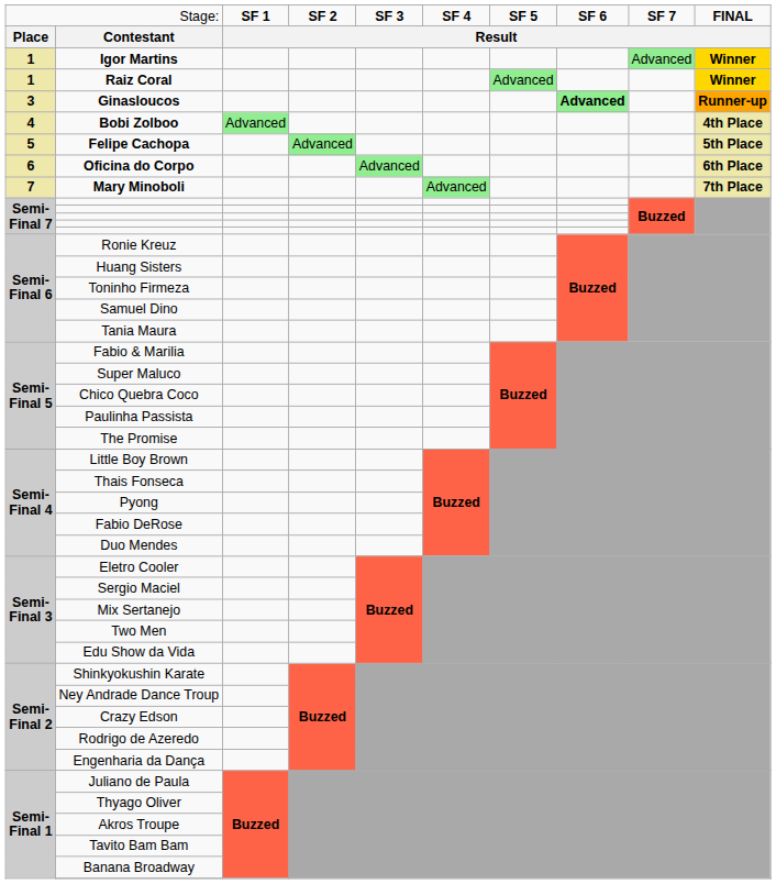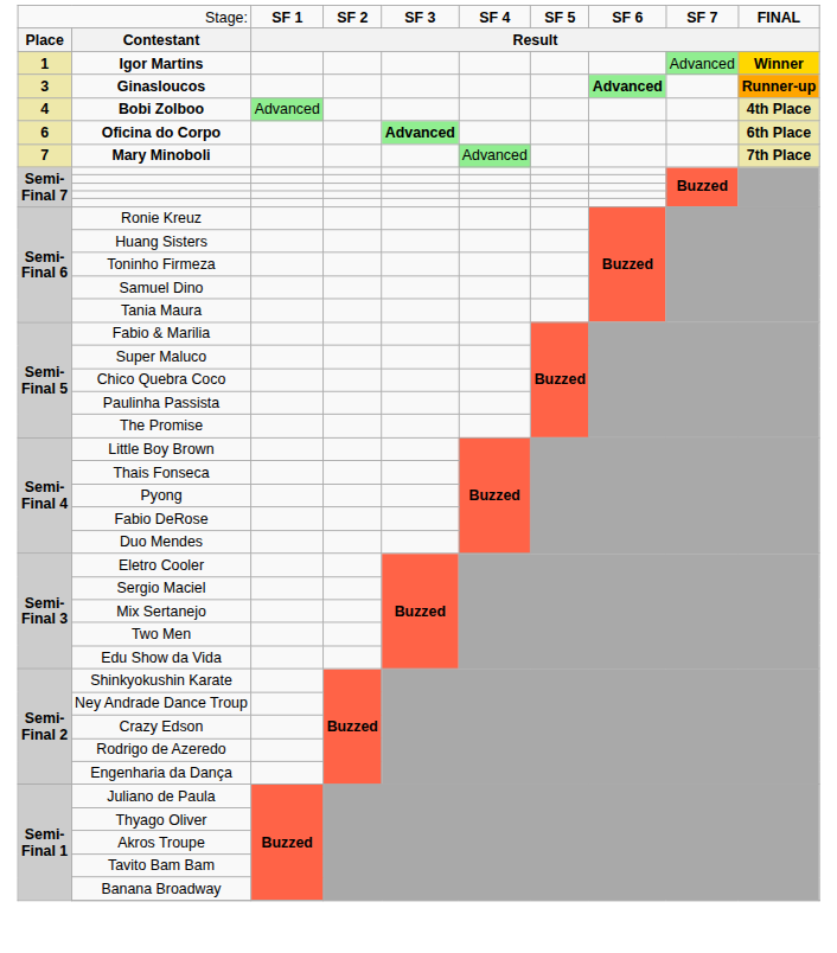- row: 1 | Raiz Coral | Advanced | Winner
- row: 5 | Felipe Cachopa | Advanced | 5th Place
Oficina do Corpo | column 5: normal -> bold
